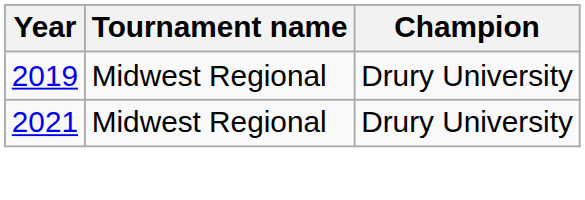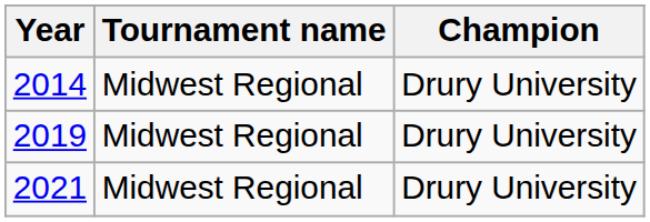+ row: 2014 | Midwest Regional | Drury University
